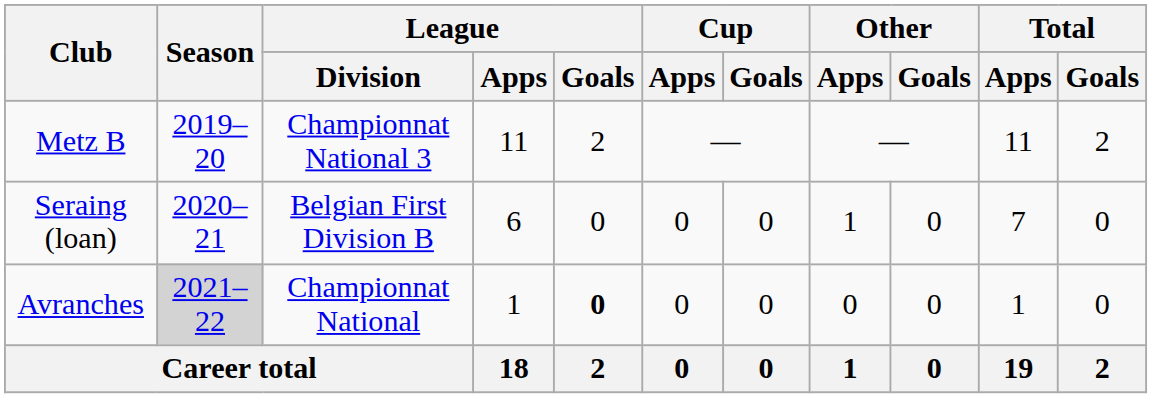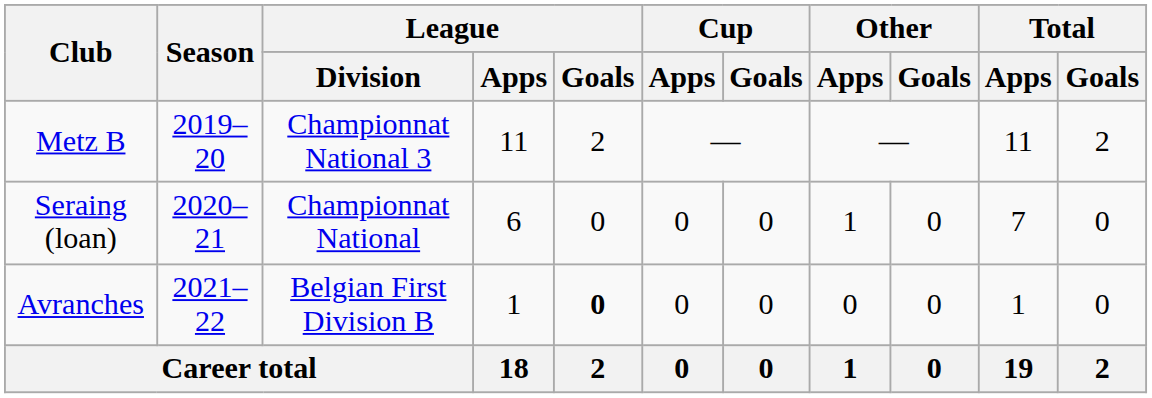Seraing (loan) | League / Division: Belgian First Division B -> Championnat National
Avranches | Season: lightgrey background -> no background
Avranches | League / Division: Championnat National -> Belgian First Division B
